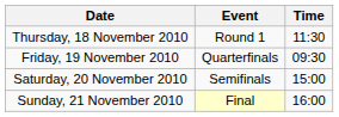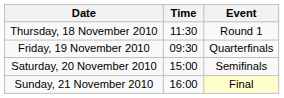columns swapped: Time <-> Event
